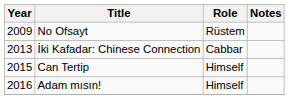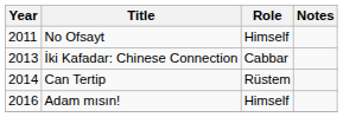No Ofsayt | Year: 2009 -> 2011
No Ofsayt | Role: Rüstem -> Himself
Can Tertip | Year: 2015 -> 2014
Can Tertip | Role: Himself -> Rüstem
